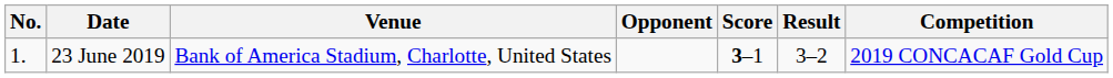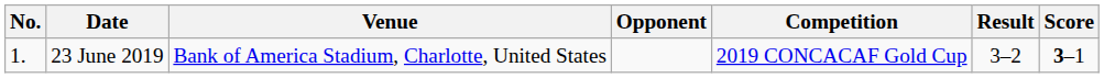columns swapped: Score <-> Competition
